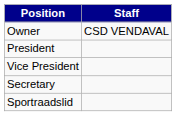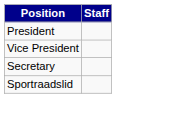- row: Owner | CSD VENDAVAL
